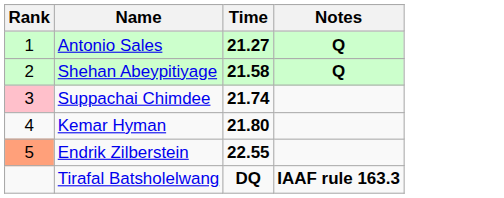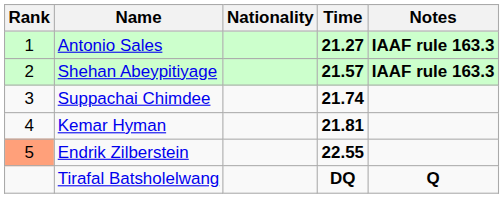+ column: Nationality
Antonio Sales | Notes: Q -> IAAF rule 163.3
Shehan Abeypitiyage | Time: 21.58 -> 21.57
Shehan Abeypitiyage | Notes: Q -> IAAF rule 163.3
Suppachai Chimdee | Rank: pink background -> no background
Kemar Hyman | Time: 21.80 -> 21.81
Tirafal Batsholelwang | Notes: IAAF rule 163.3 -> Q
